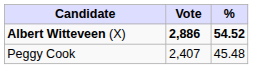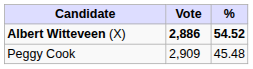Peggy Cook | Vote: 2,407 -> 2,909
